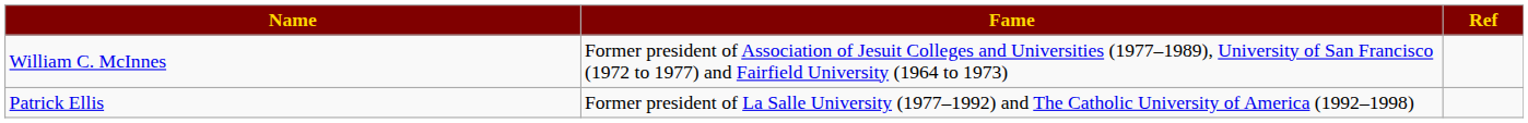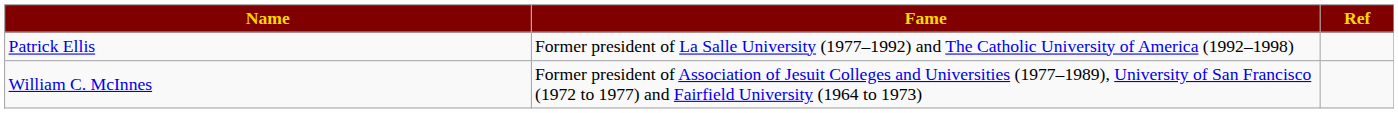rows swapped: Patrick Ellis <-> William C. McInnes
